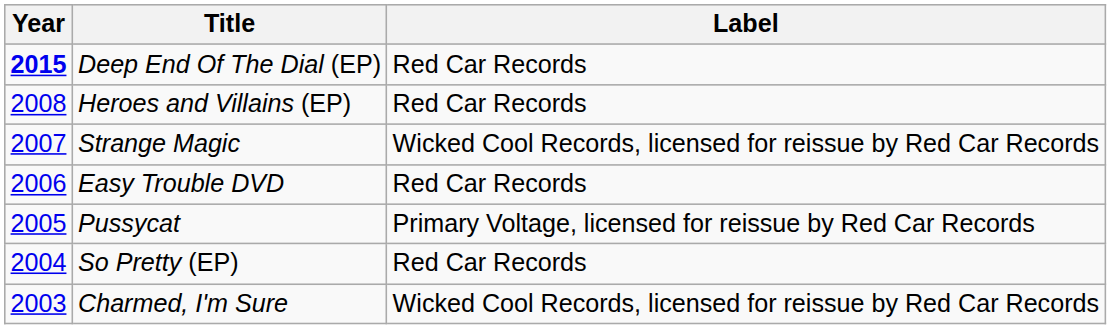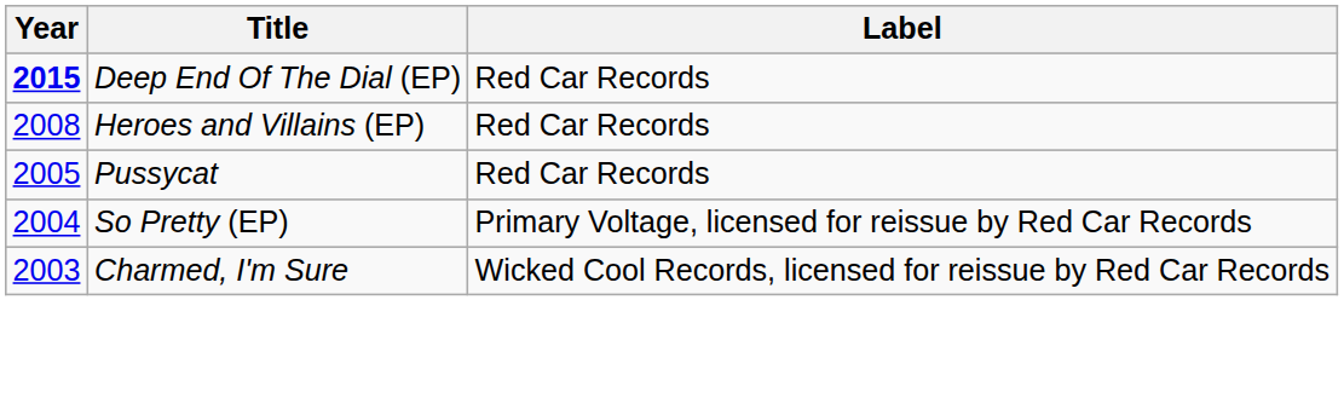- row: 2007 | Strange Magic | Wicked Cool Records, licensed for reissue by Red Car Records
- row: 2006 | Easy Trouble DVD | Red Car Records
Pussycat | Label: Primary Voltage, licensed for reissue by Red Car Records -> Red Car Records
So Pretty (EP) | Label: Red Car Records -> Primary Voltage, licensed for reissue by Red Car Records
